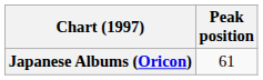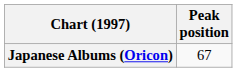Japanese Albums (Oricon) | Peak position: 61 -> 67
